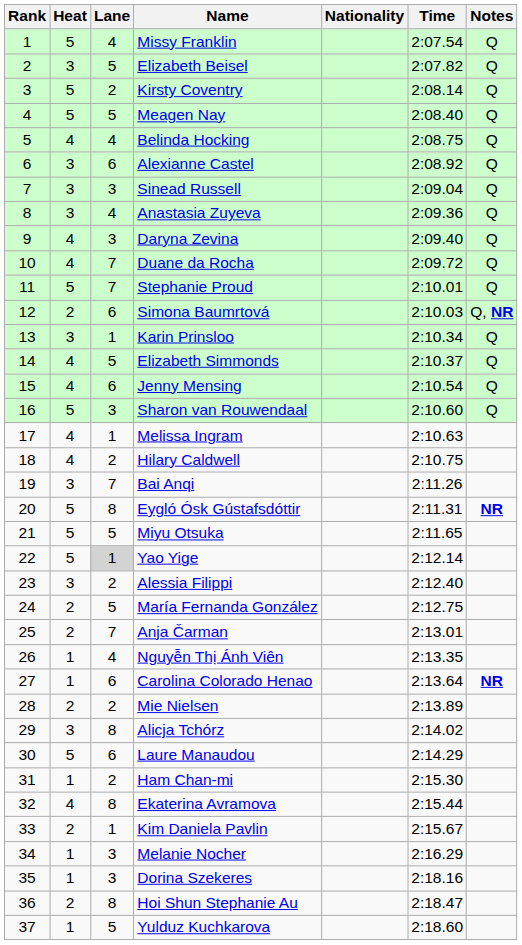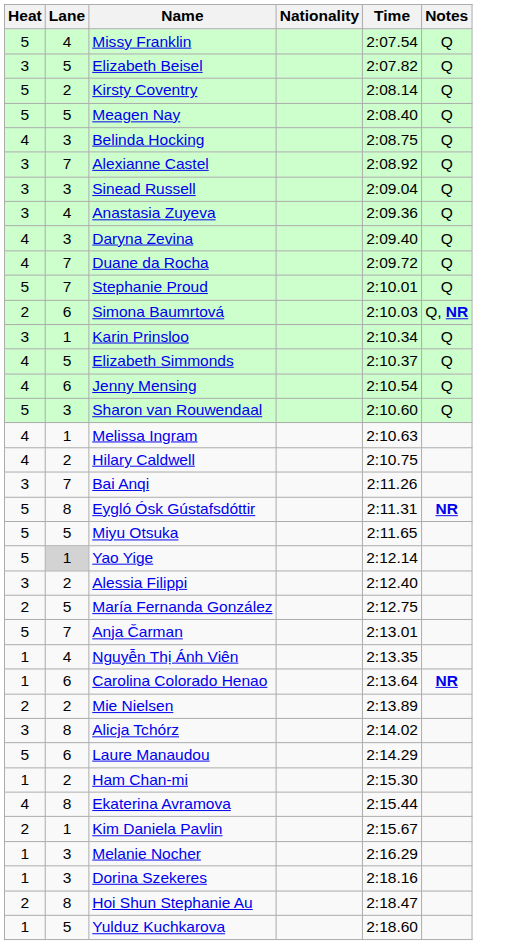- column: Rank | 1 | 2 | 3 | 4 | 5 | 6 | 7 | 8 | 9 | 10 | 11 | 12 | 13 | 14 | 15 | 16 | 17 | 18 | 19 | 20 | 21 | 22 | 23 | 24 | 25 | 26 | 27 | 28 | 29 | 30 | 31 | 32 | 33 | 34 | 35 | 36 | 37
Belinda Hocking | Lane: 4 -> 3
Alexianne Castel | Lane: 6 -> 7
Anja Čarman | Heat: 2 -> 5
